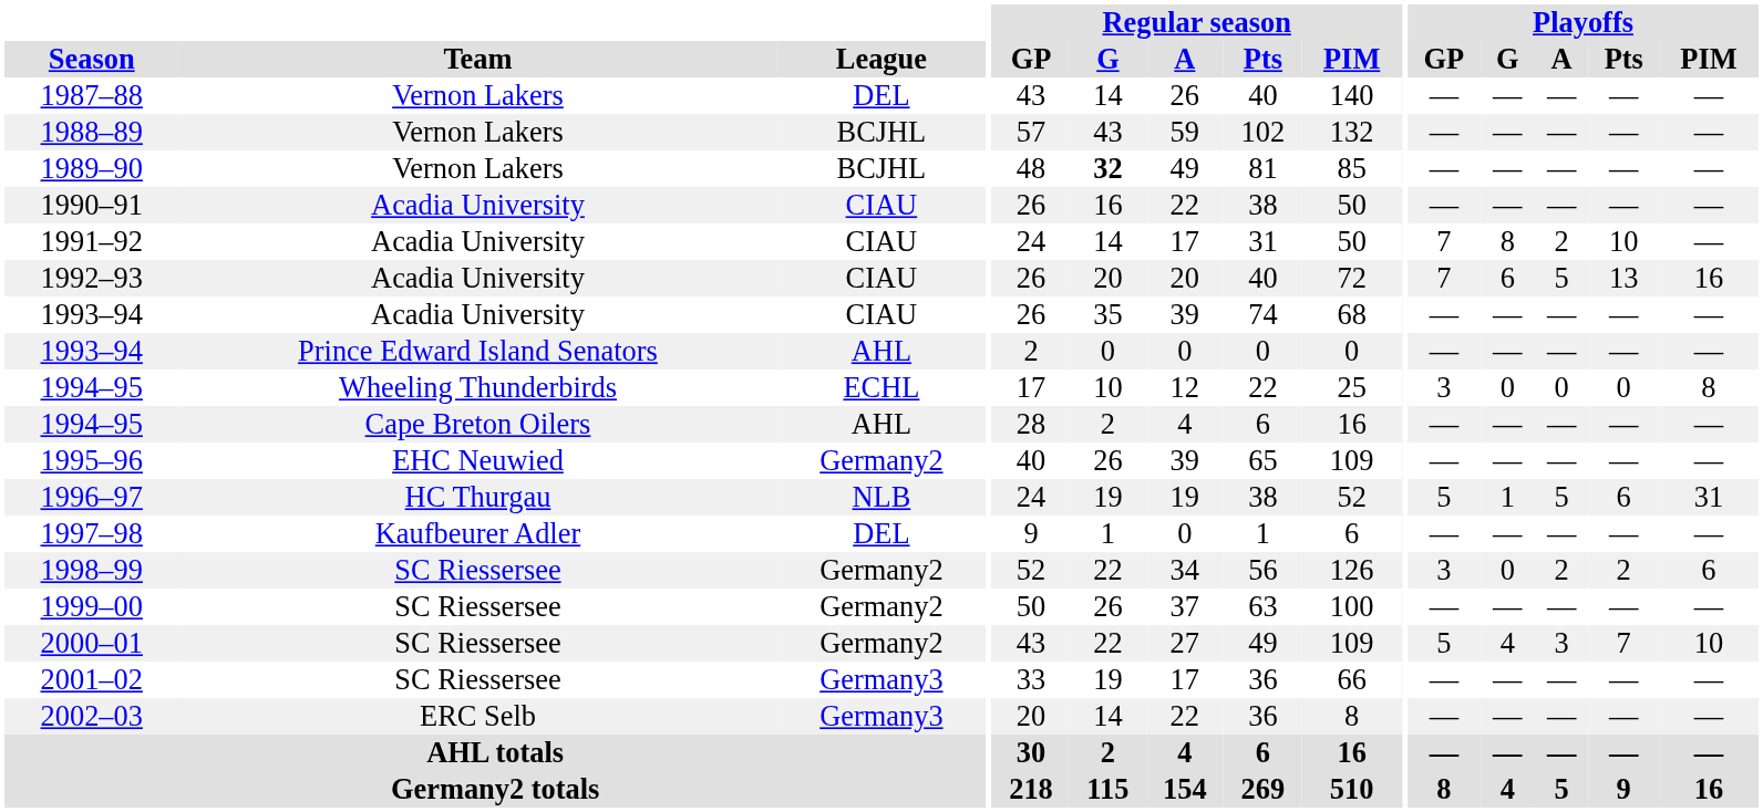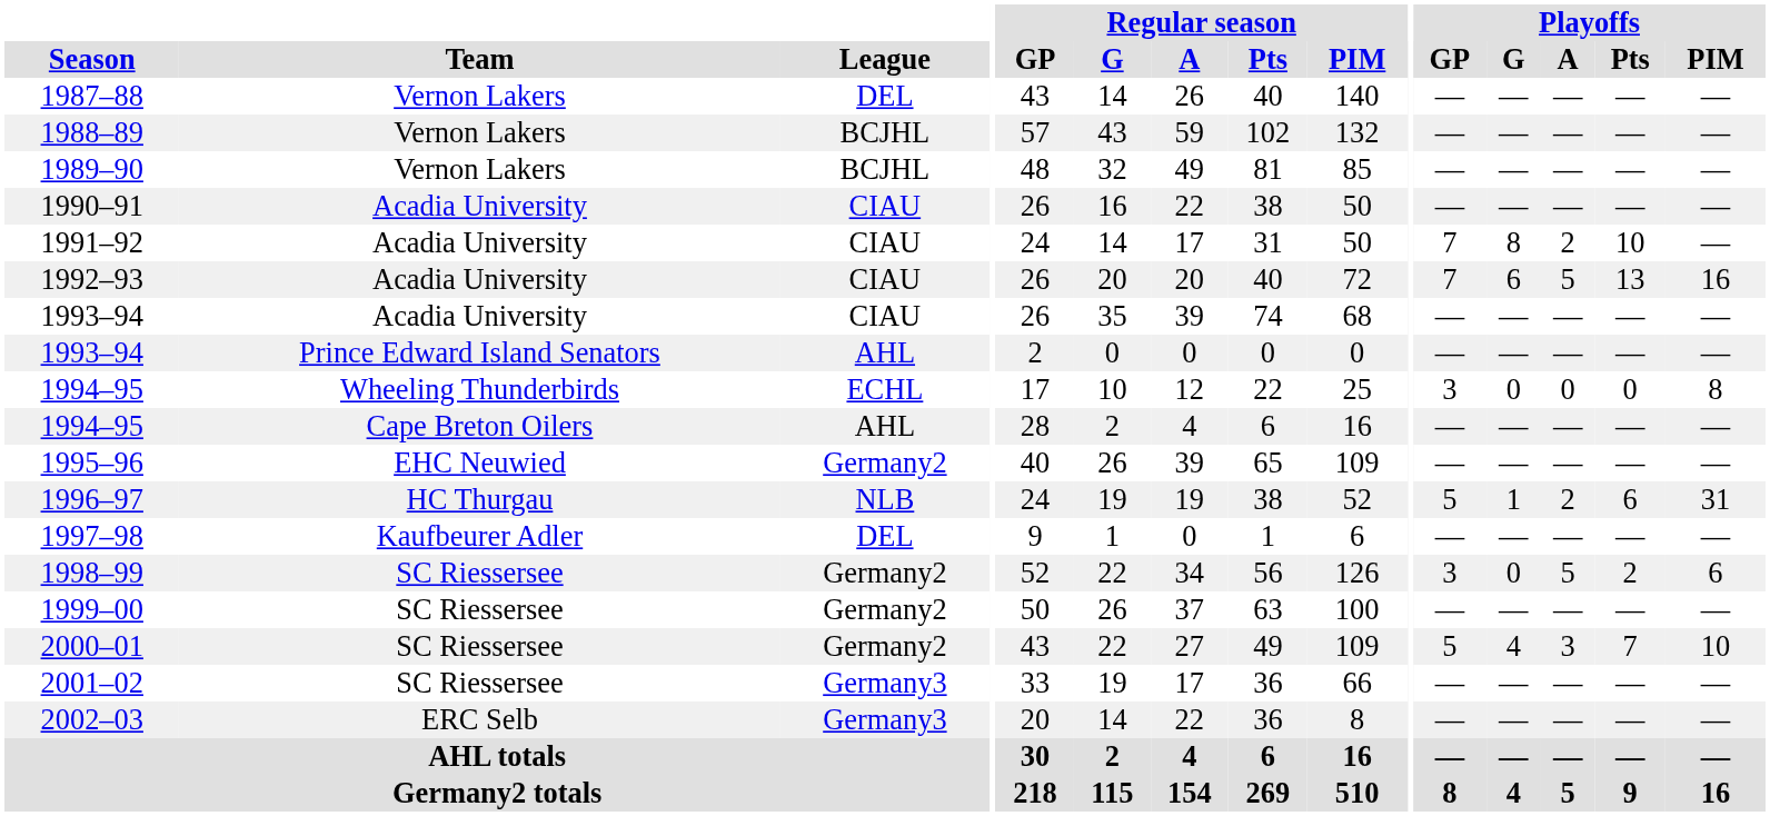1989–90 | Regular season / G: bold -> normal
1996–97 | Playoffs / A: 5 -> 2
1998–99 | Playoffs / A: 2 -> 5
